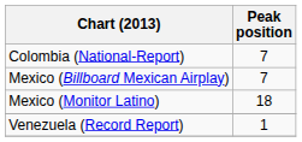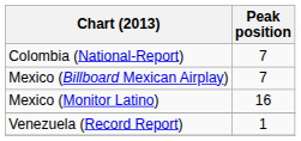Mexico (Monitor Latino) | Peak position: 18 -> 16
